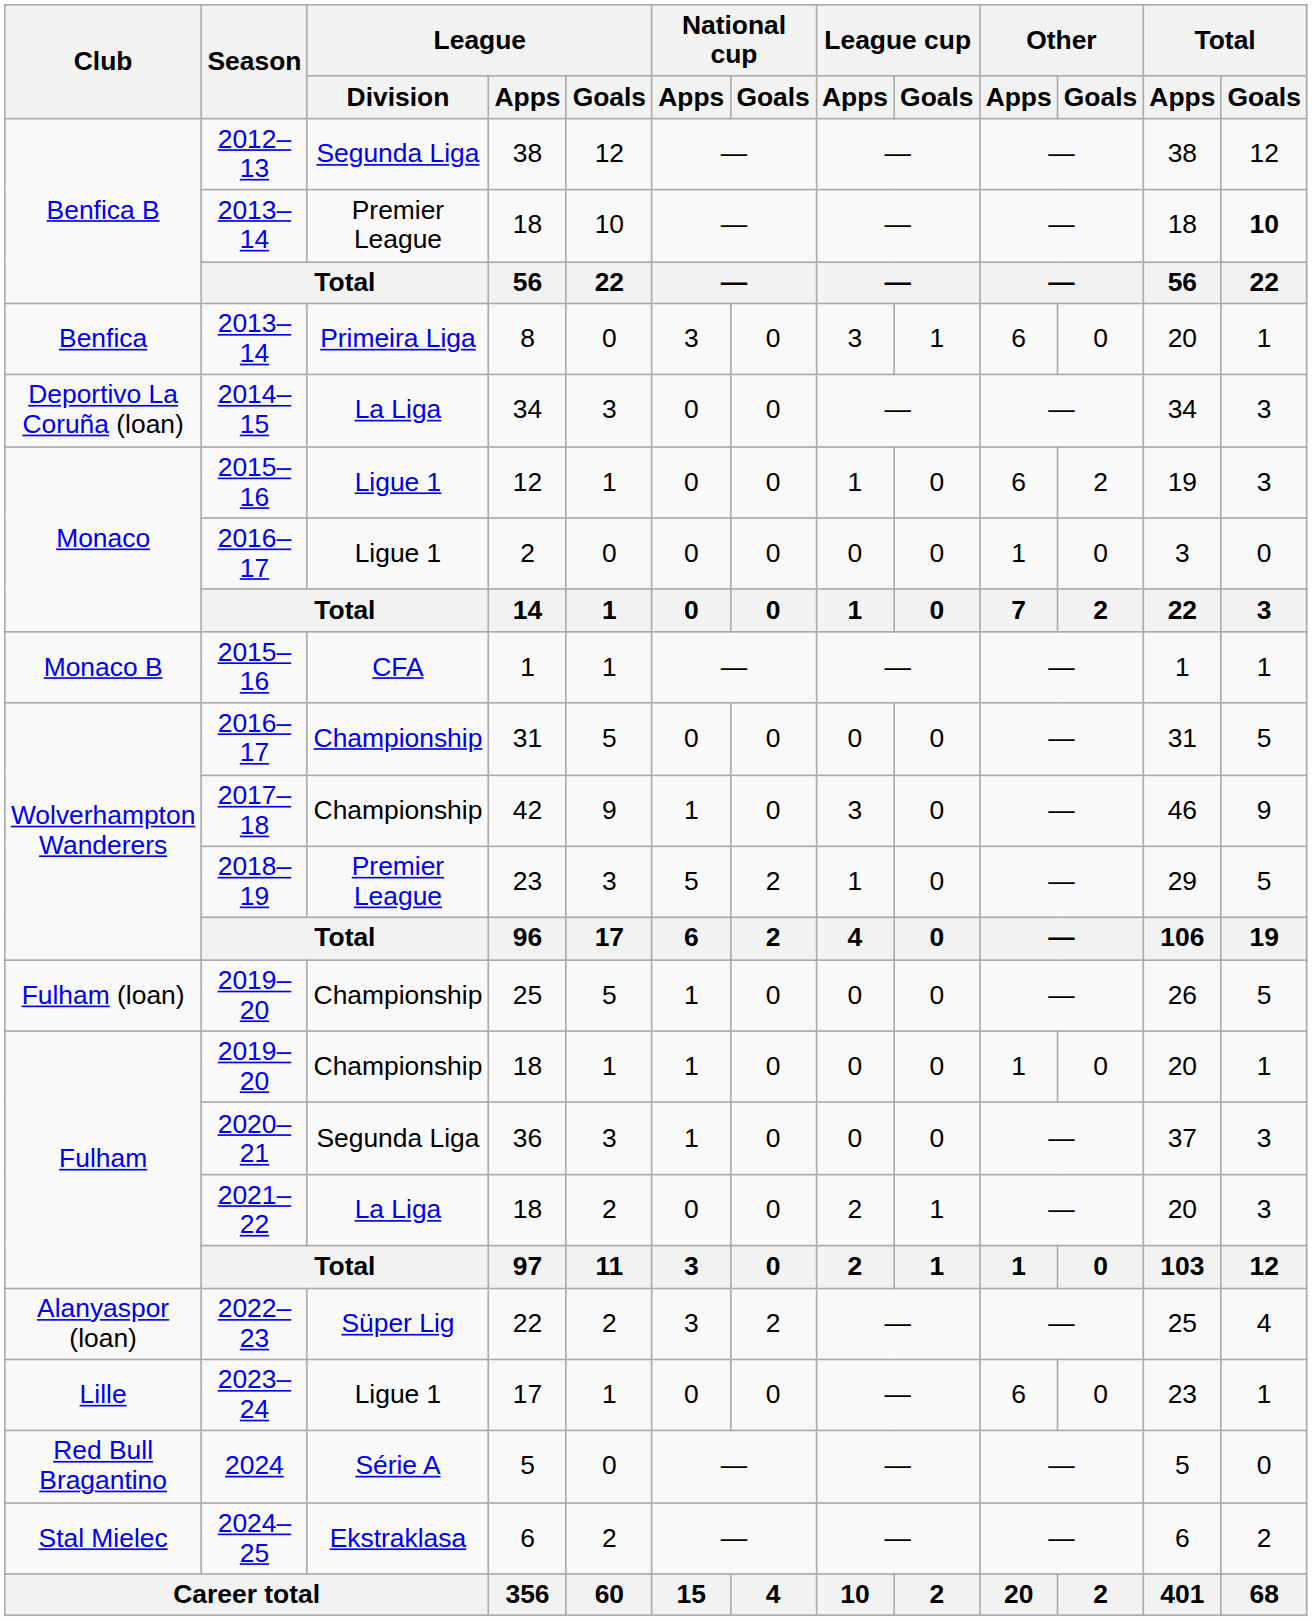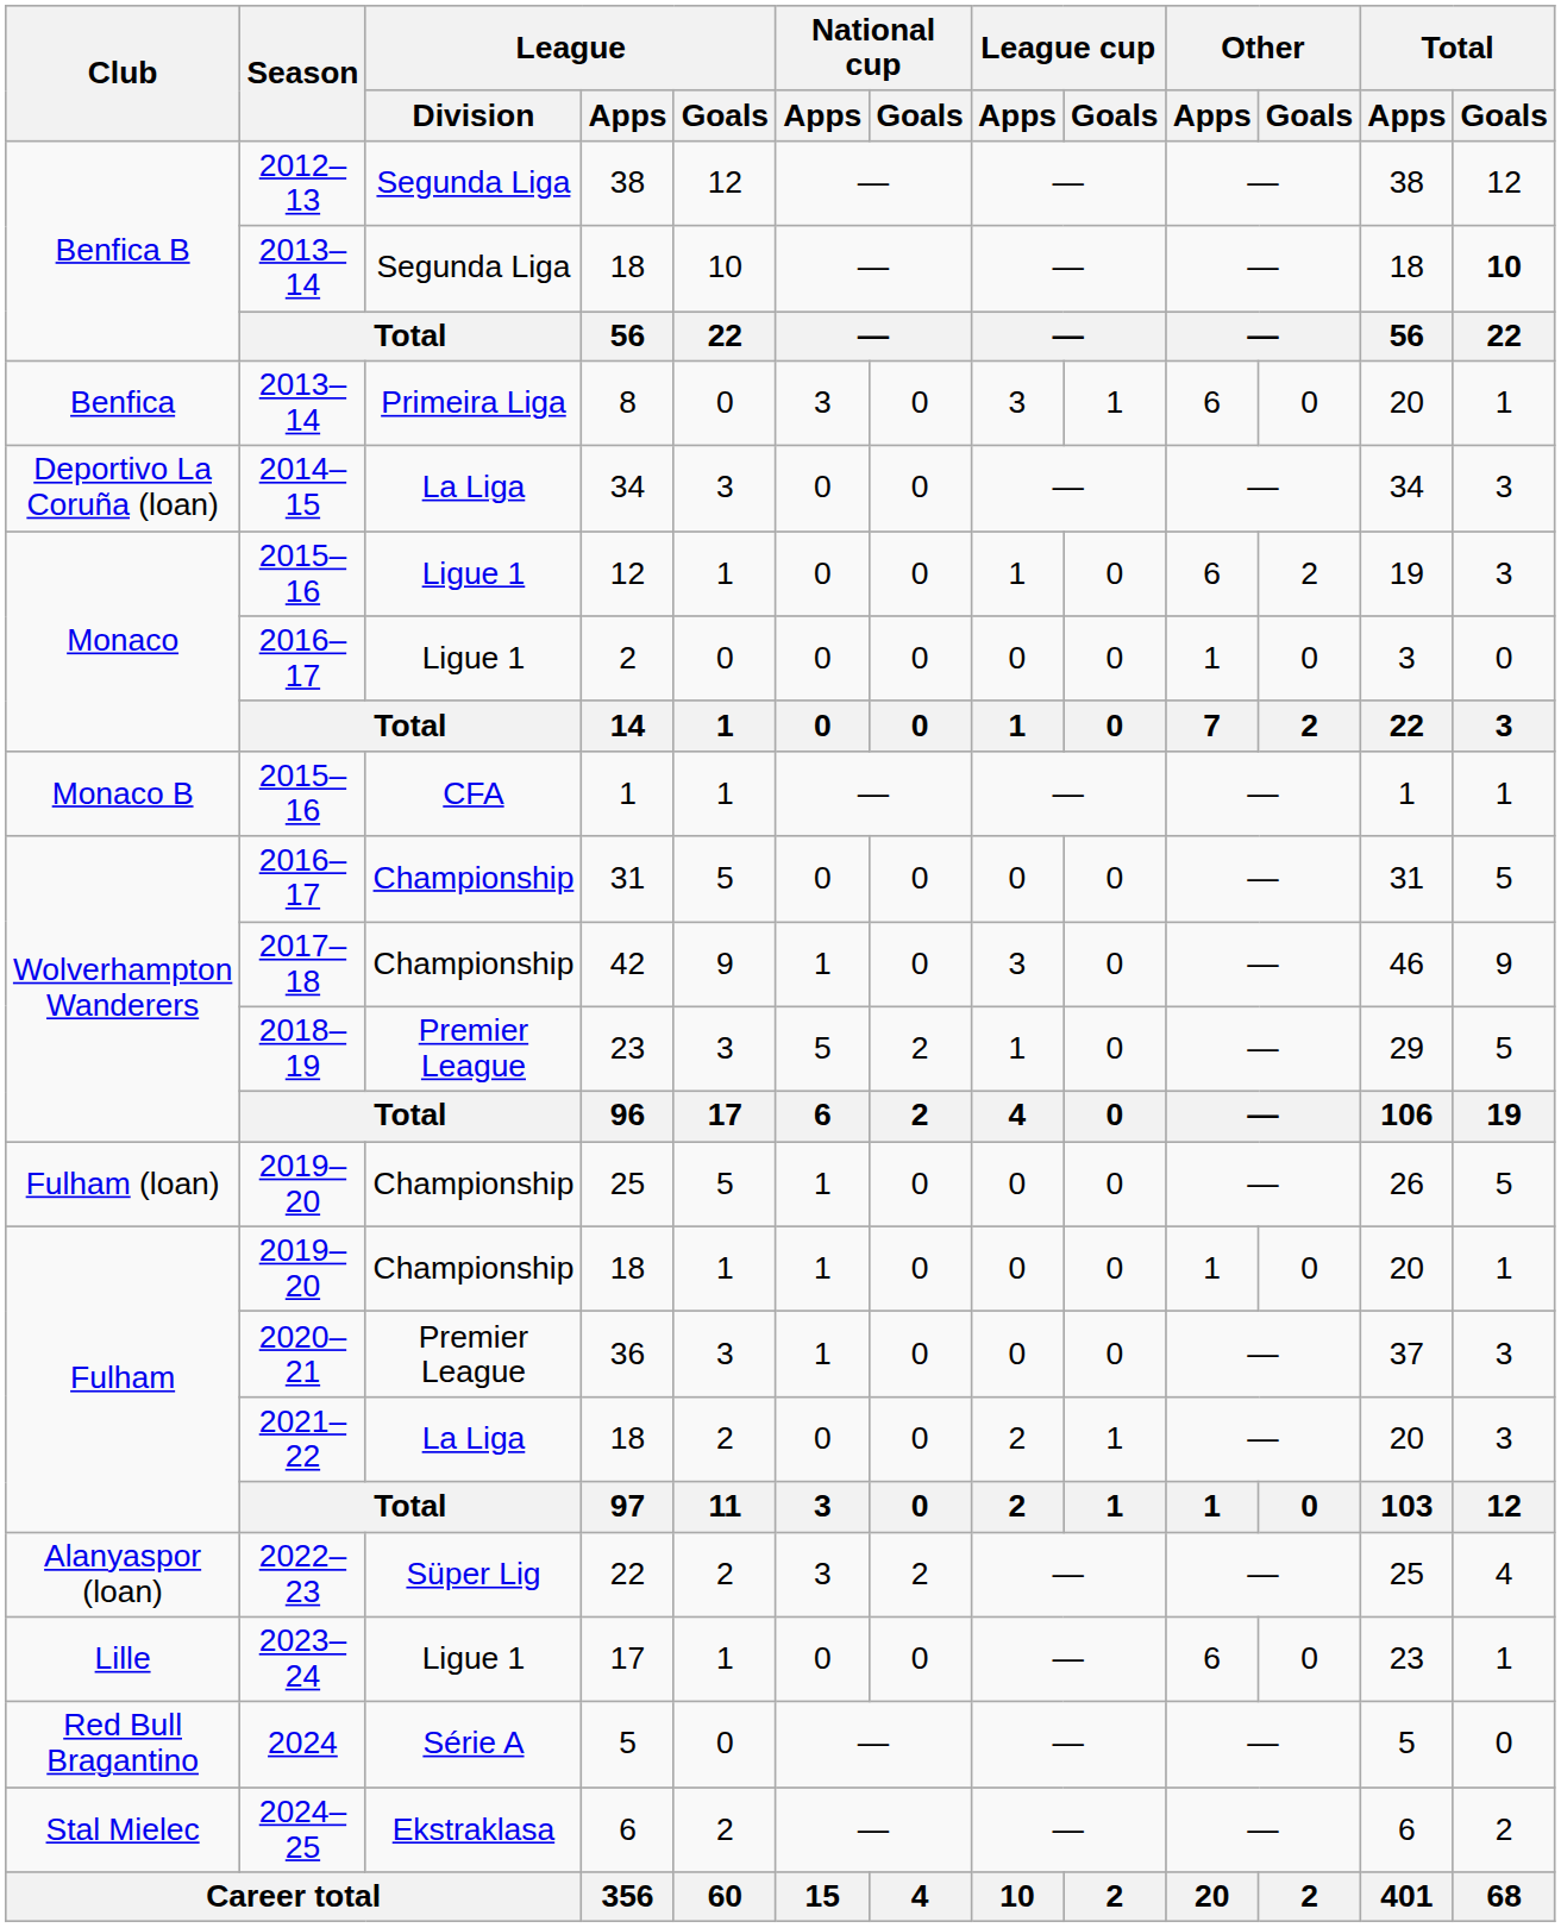2013–14 / 18 | League / Division: Premier League -> Segunda Liga
36 | League / Division: Segunda Liga -> Premier League
